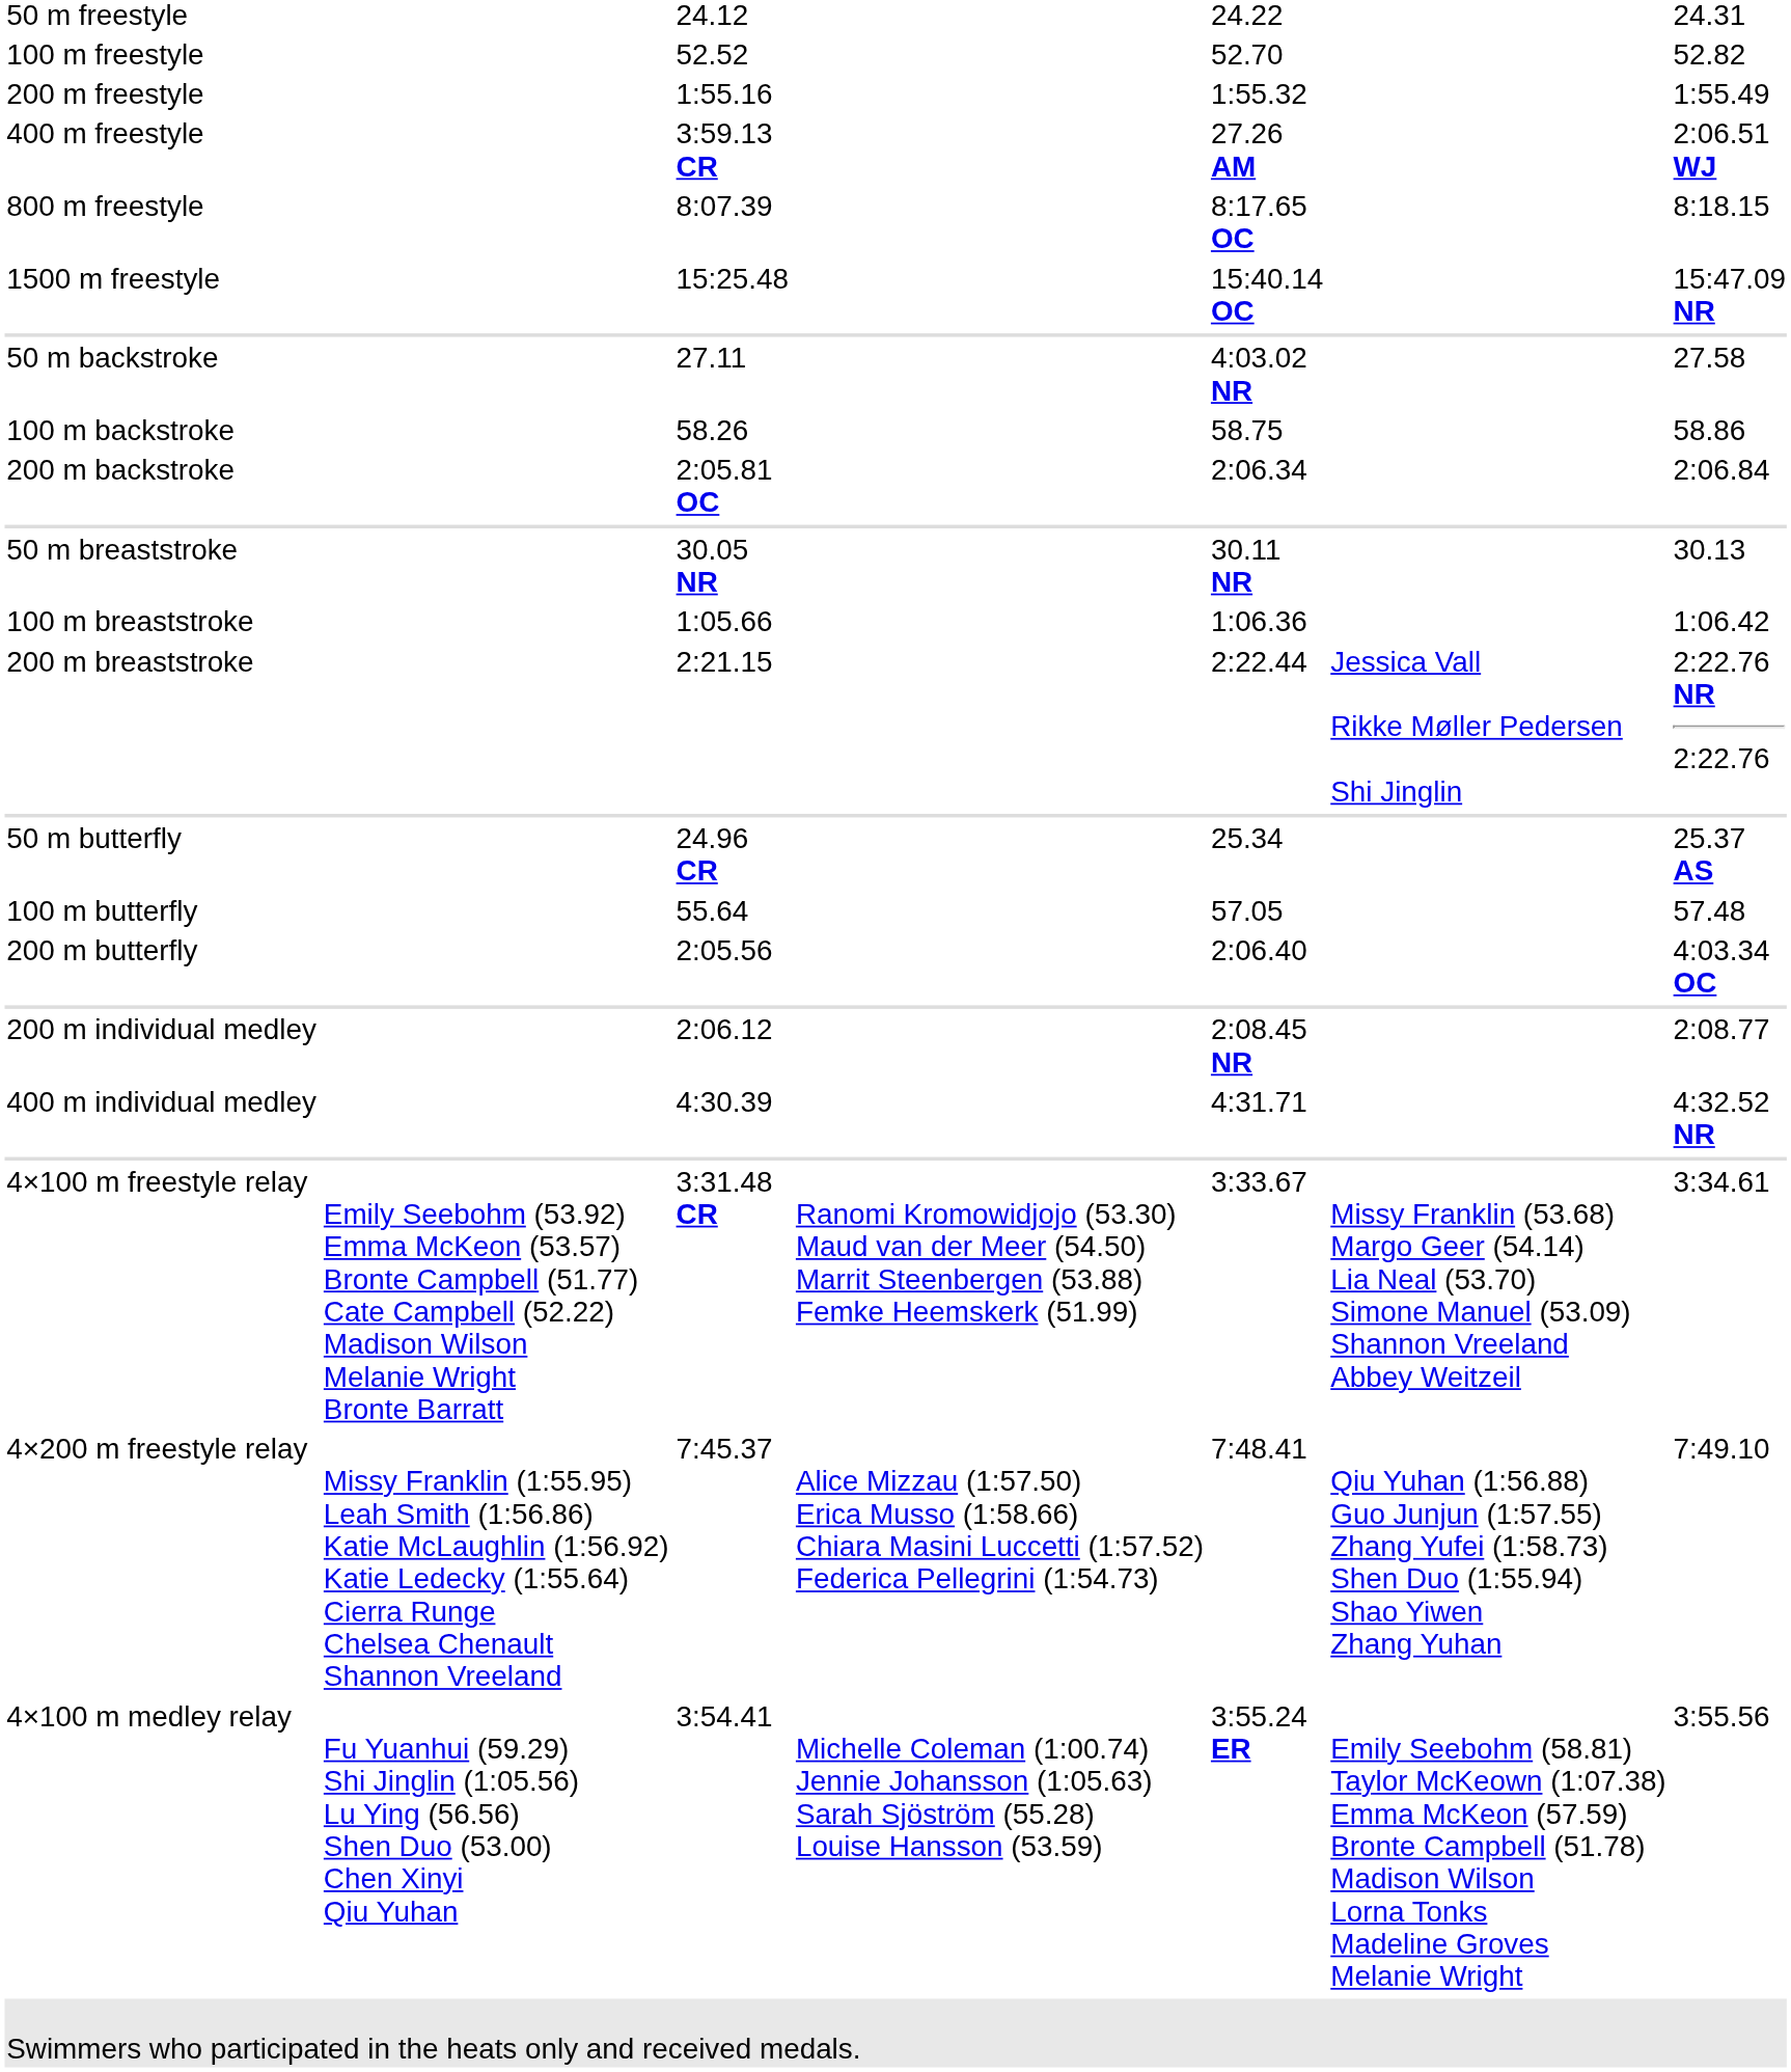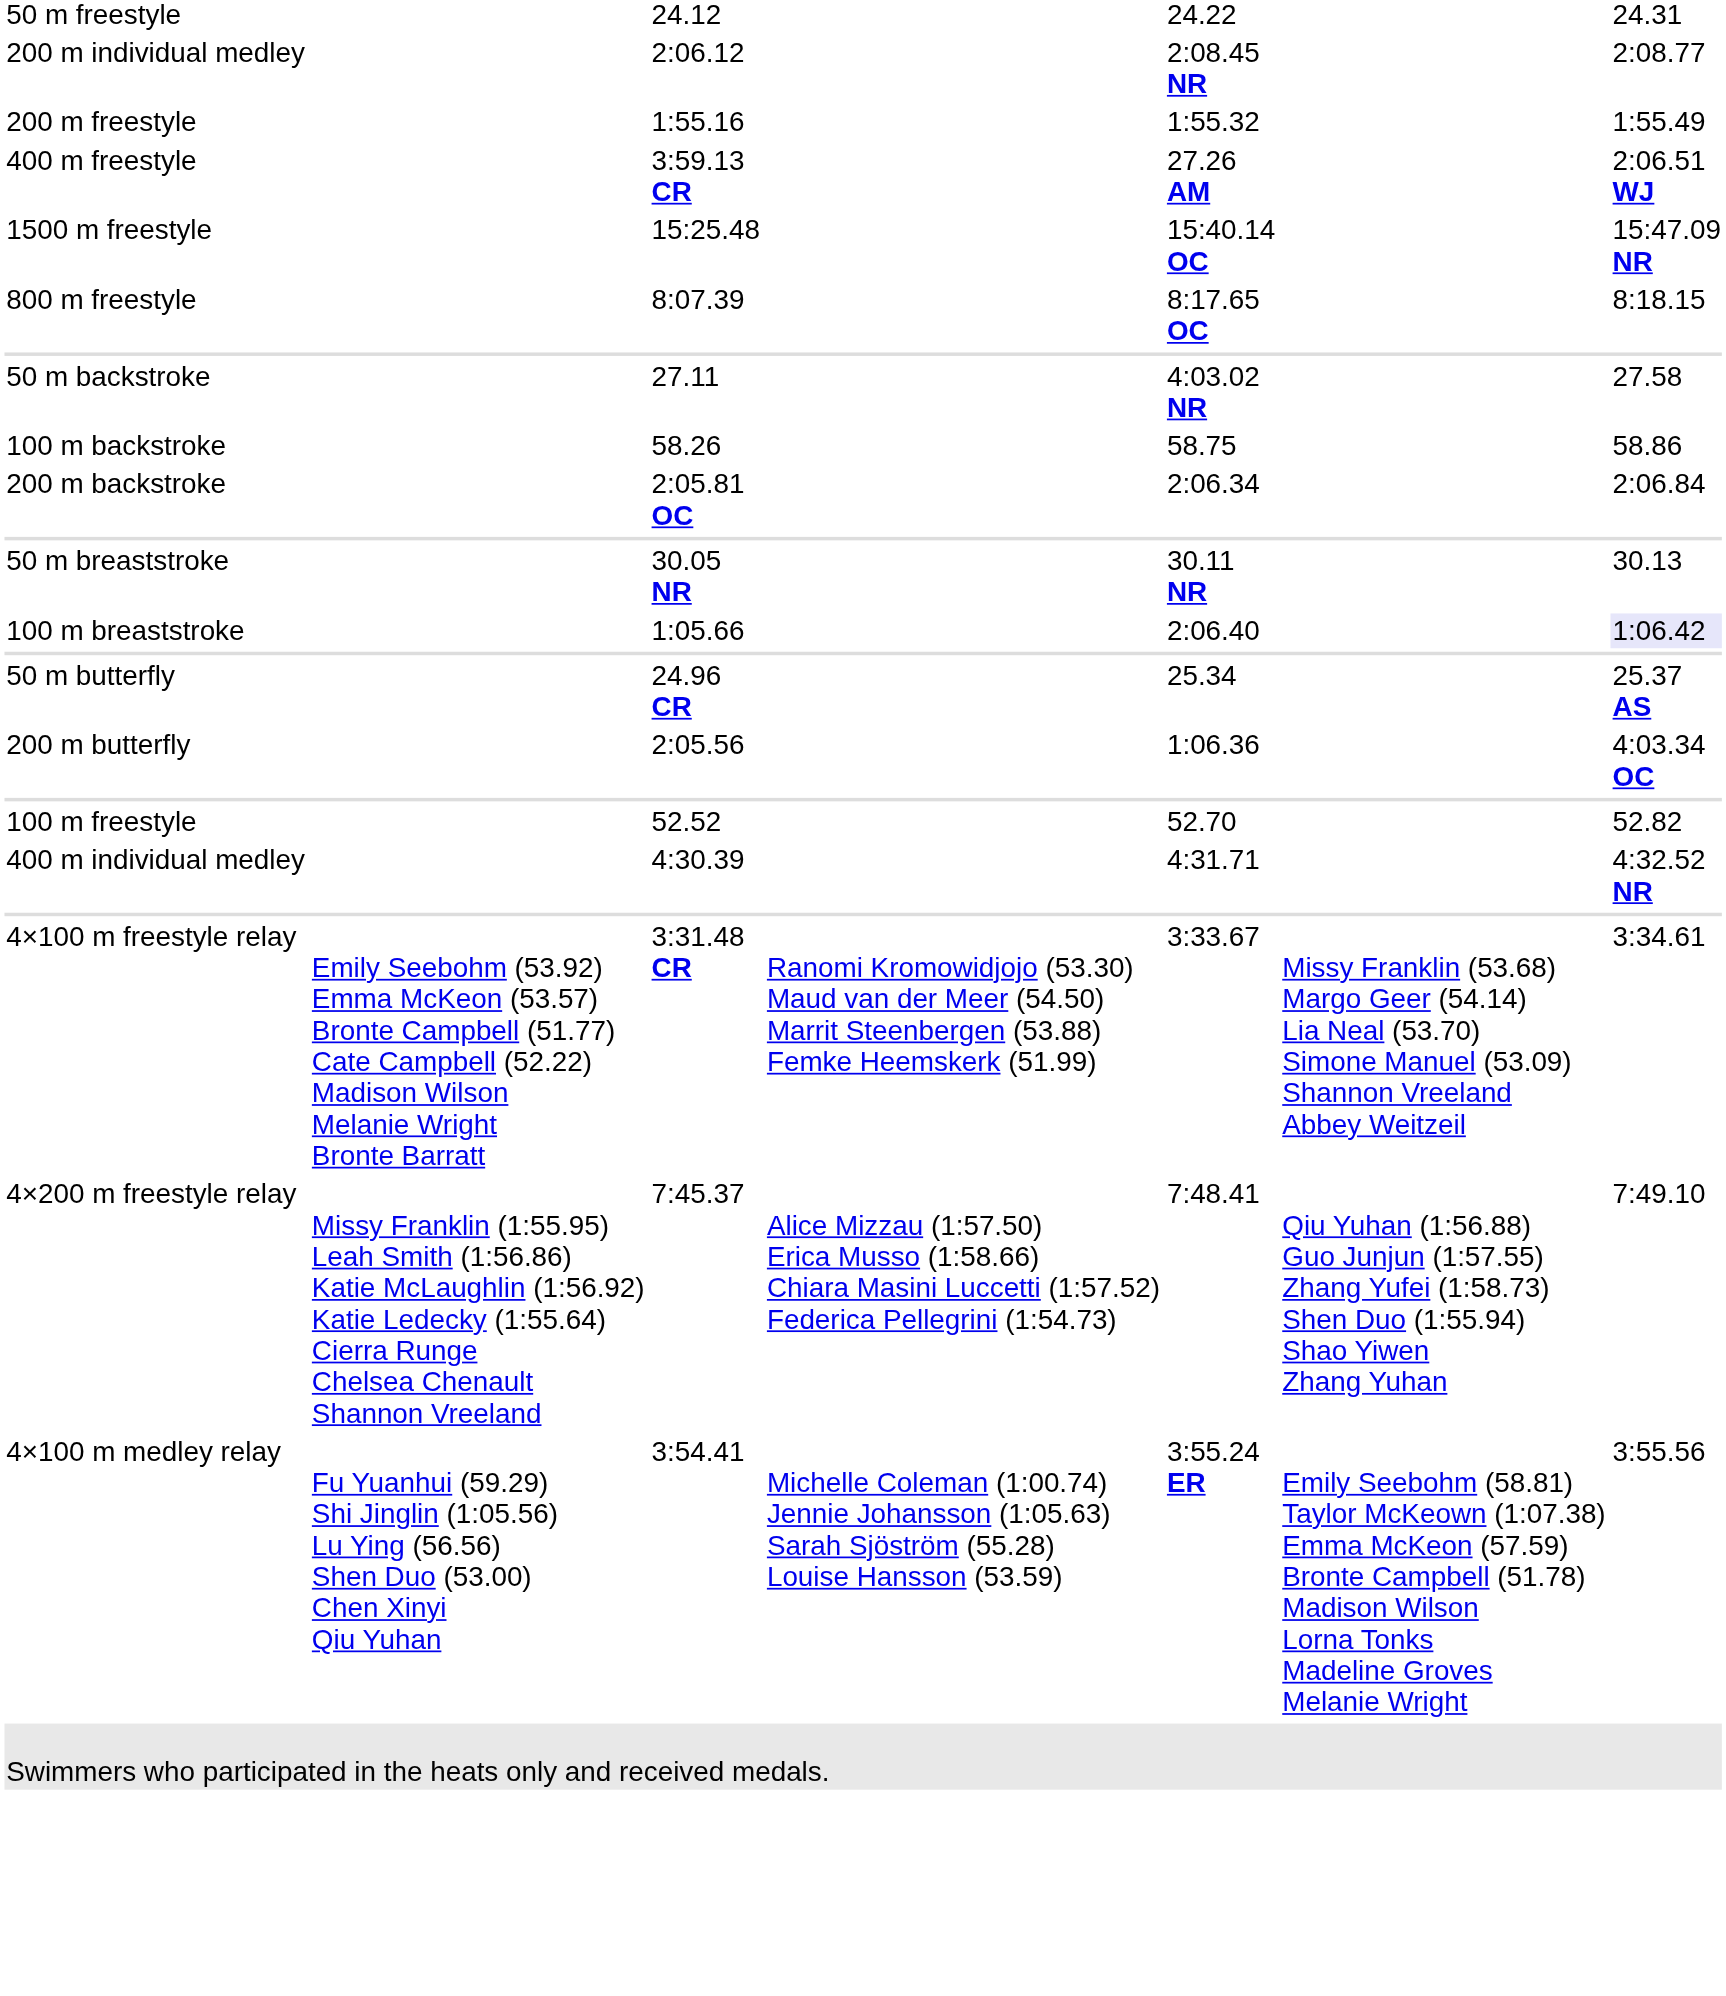rows swapped: 100 m freestyle <-> 200 m individual medley
rows swapped: 800 m freestyle <-> 1500 m freestyle
100 m breaststroke | column 5: 1:06.36 -> 2:06.40
100 m breaststroke | column 7: no background -> lavender background
- row: 200 m breaststroke | 2:21.15 | 2:22.44 | Jessica Vall Rikke Møller Pedersen Shi Jinglin | 2:22.76 NR 2:22.76
- row: 100 m butterfly | 55.64 | 57.05 | 57.48
200 m butterfly | column 5: 2:06.40 -> 1:06.36
